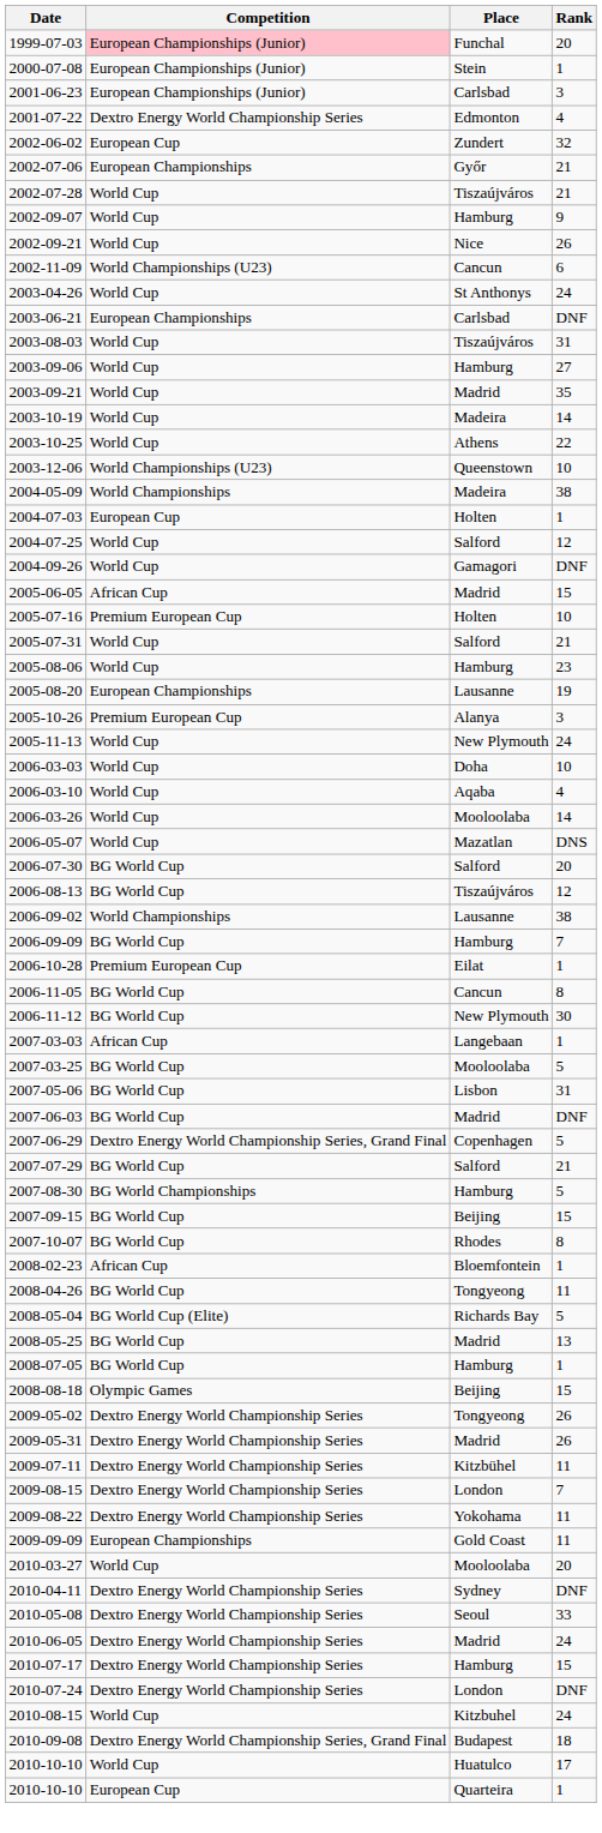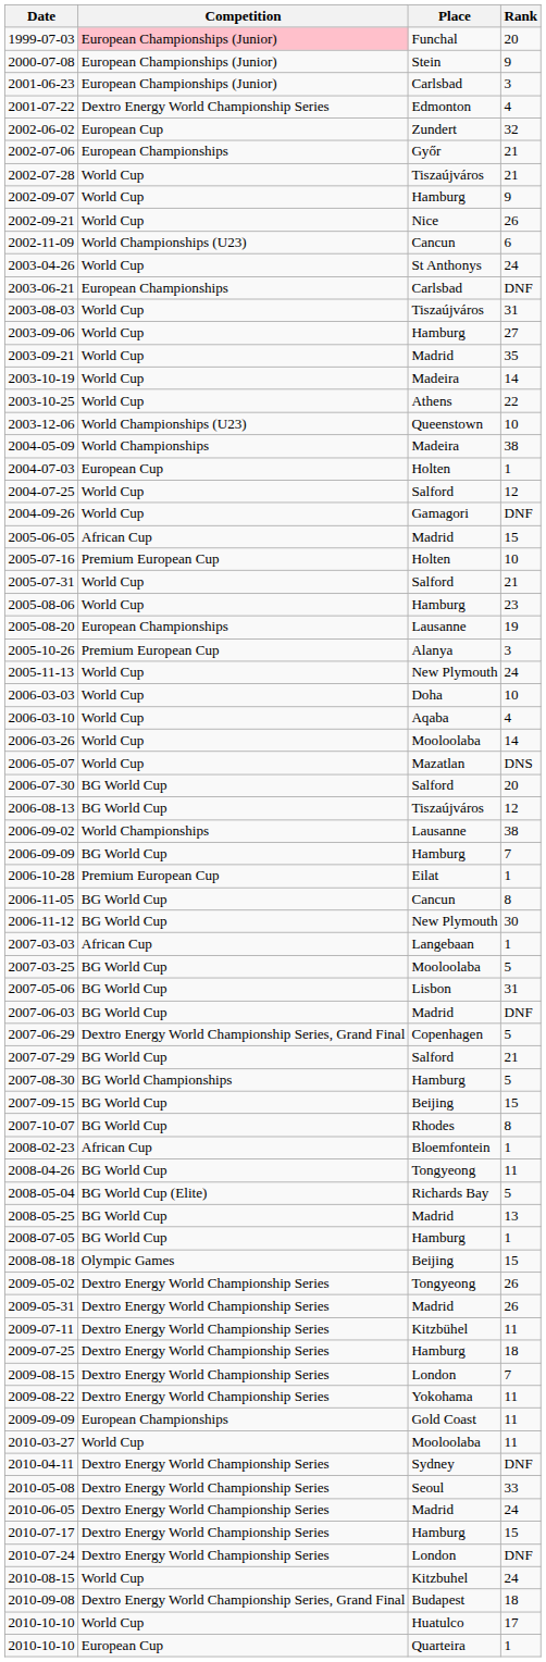2000-07-08 | Rank: 1 -> 9
+ row: 2009-07-25 | Dextro Energy World Championship Series | Hamburg | 18
2010-03-27 | Rank: 20 -> 11
